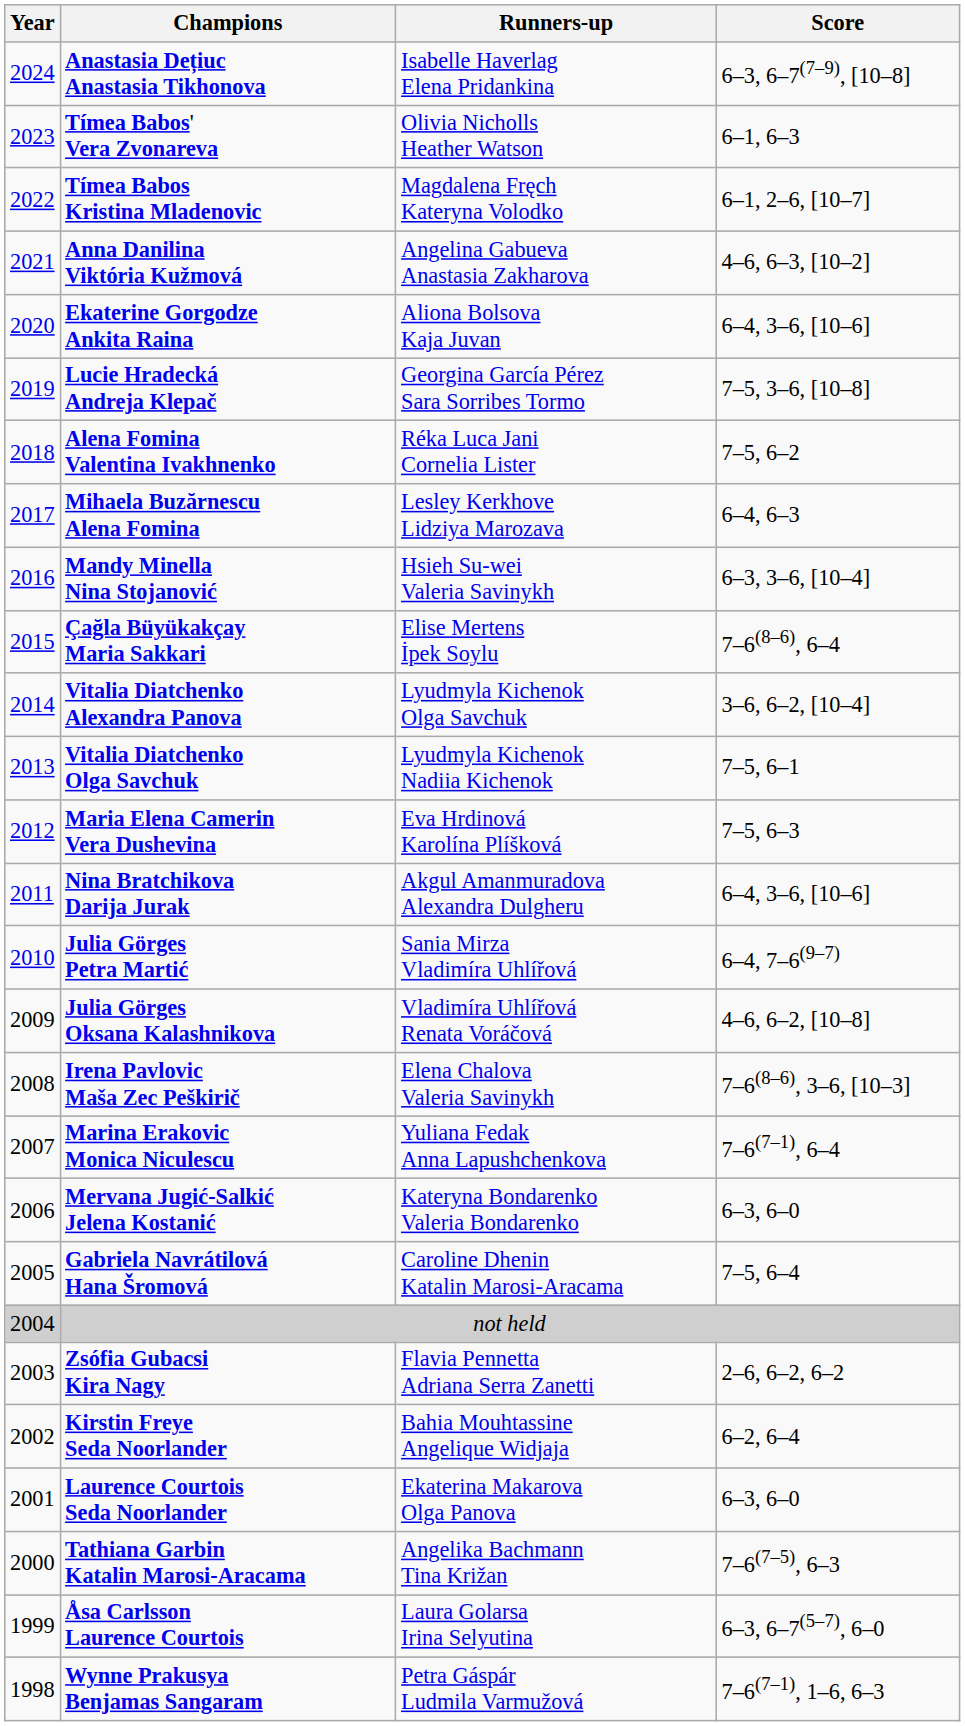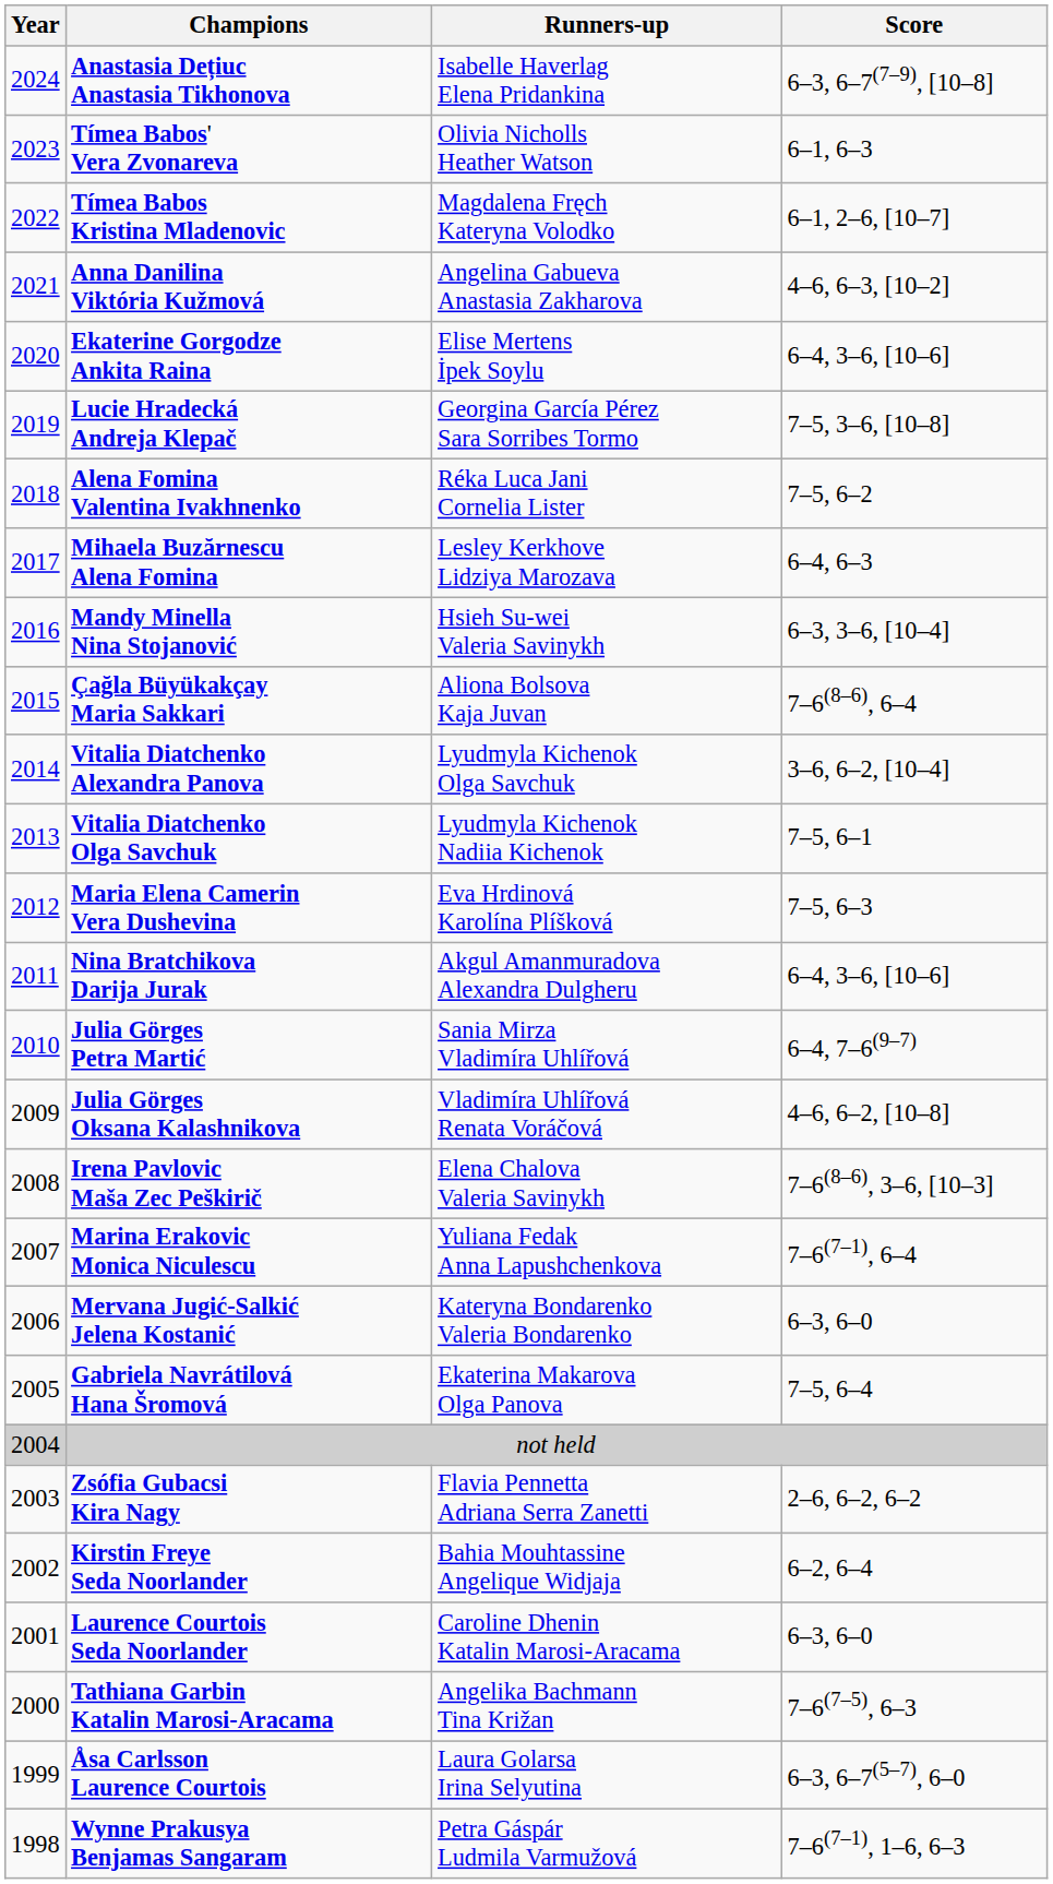Ekaterine Gorgodze Ankita Raina | Runners-up: Aliona Bolsova Kaja Juvan -> Elise Mertens İpek Soylu
Çağla Büyükakçay Maria Sakkari | Runners-up: Elise Mertens İpek Soylu -> Aliona Bolsova Kaja Juvan
Gabriela Navrátilová Hana Šromová | Runners-up: Caroline Dhenin Katalin Marosi-Aracama -> Ekaterina Makarova Olga Panova
Laurence Courtois Seda Noorlander | Runners-up: Ekaterina Makarova Olga Panova -> Caroline Dhenin Katalin Marosi-Aracama
